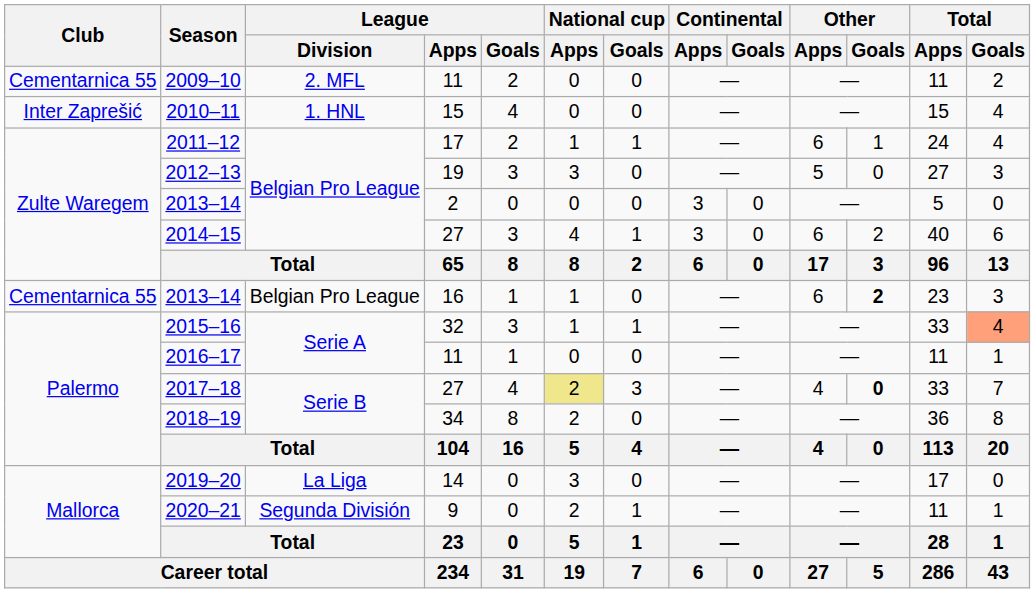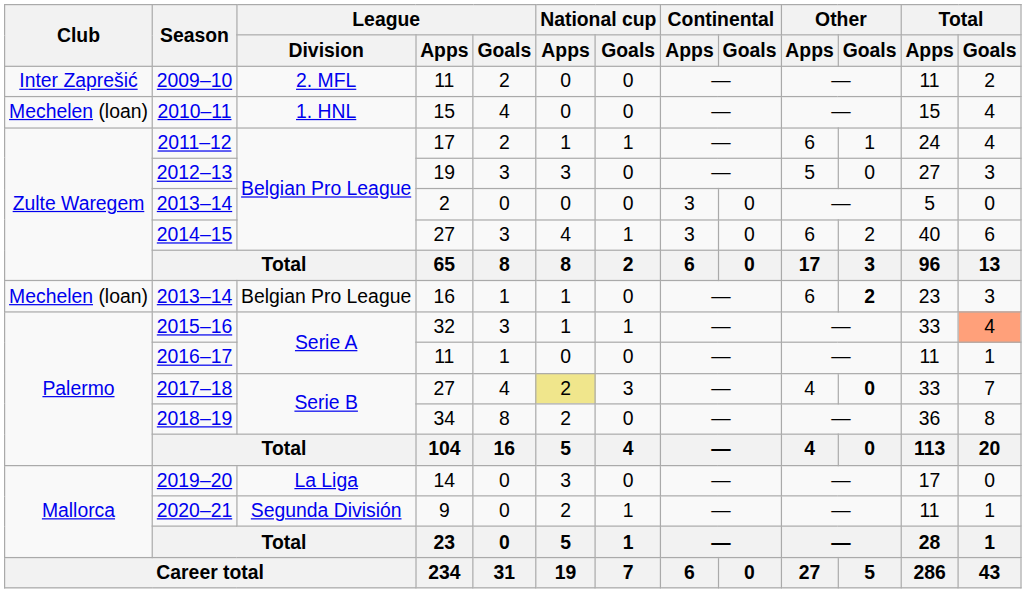2009–10 | Club: Cementarnica 55 -> Inter Zaprešić
2010–11 | Club: Inter Zaprešić -> Mechelen (loan)
2013–14 / 16 | Club: Cementarnica 55 -> Mechelen (loan)
